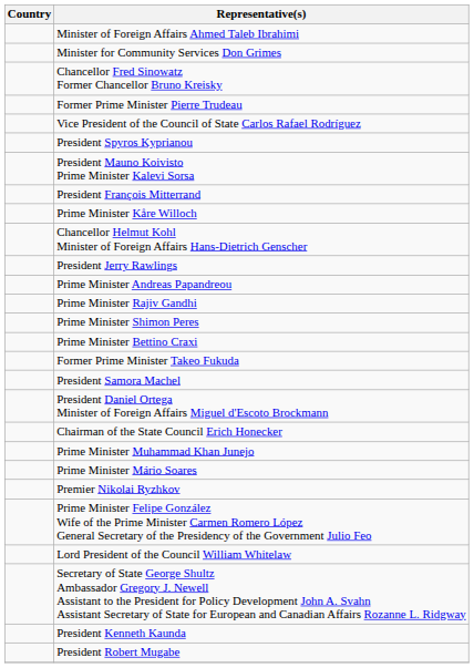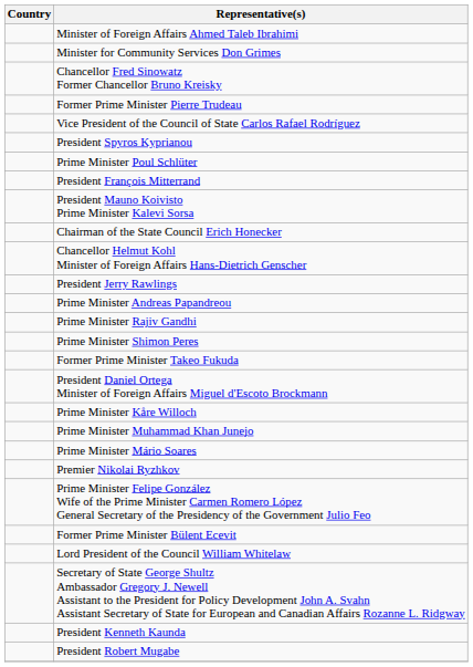+ row: Prime Minister Poul Schlüter
rows swapped: President Mauno Koivisto Prime Minister Kalevi Sorsa <-> President François Mitterrand
rows swapped: Chairman of the State Council Erich Honecker <-> Prime Minister Kåre Willoch
- row: Prime Minister Bettino Craxi
- row: President Samora Machel
+ row: Former Prime Minister Bülent Ecevit
